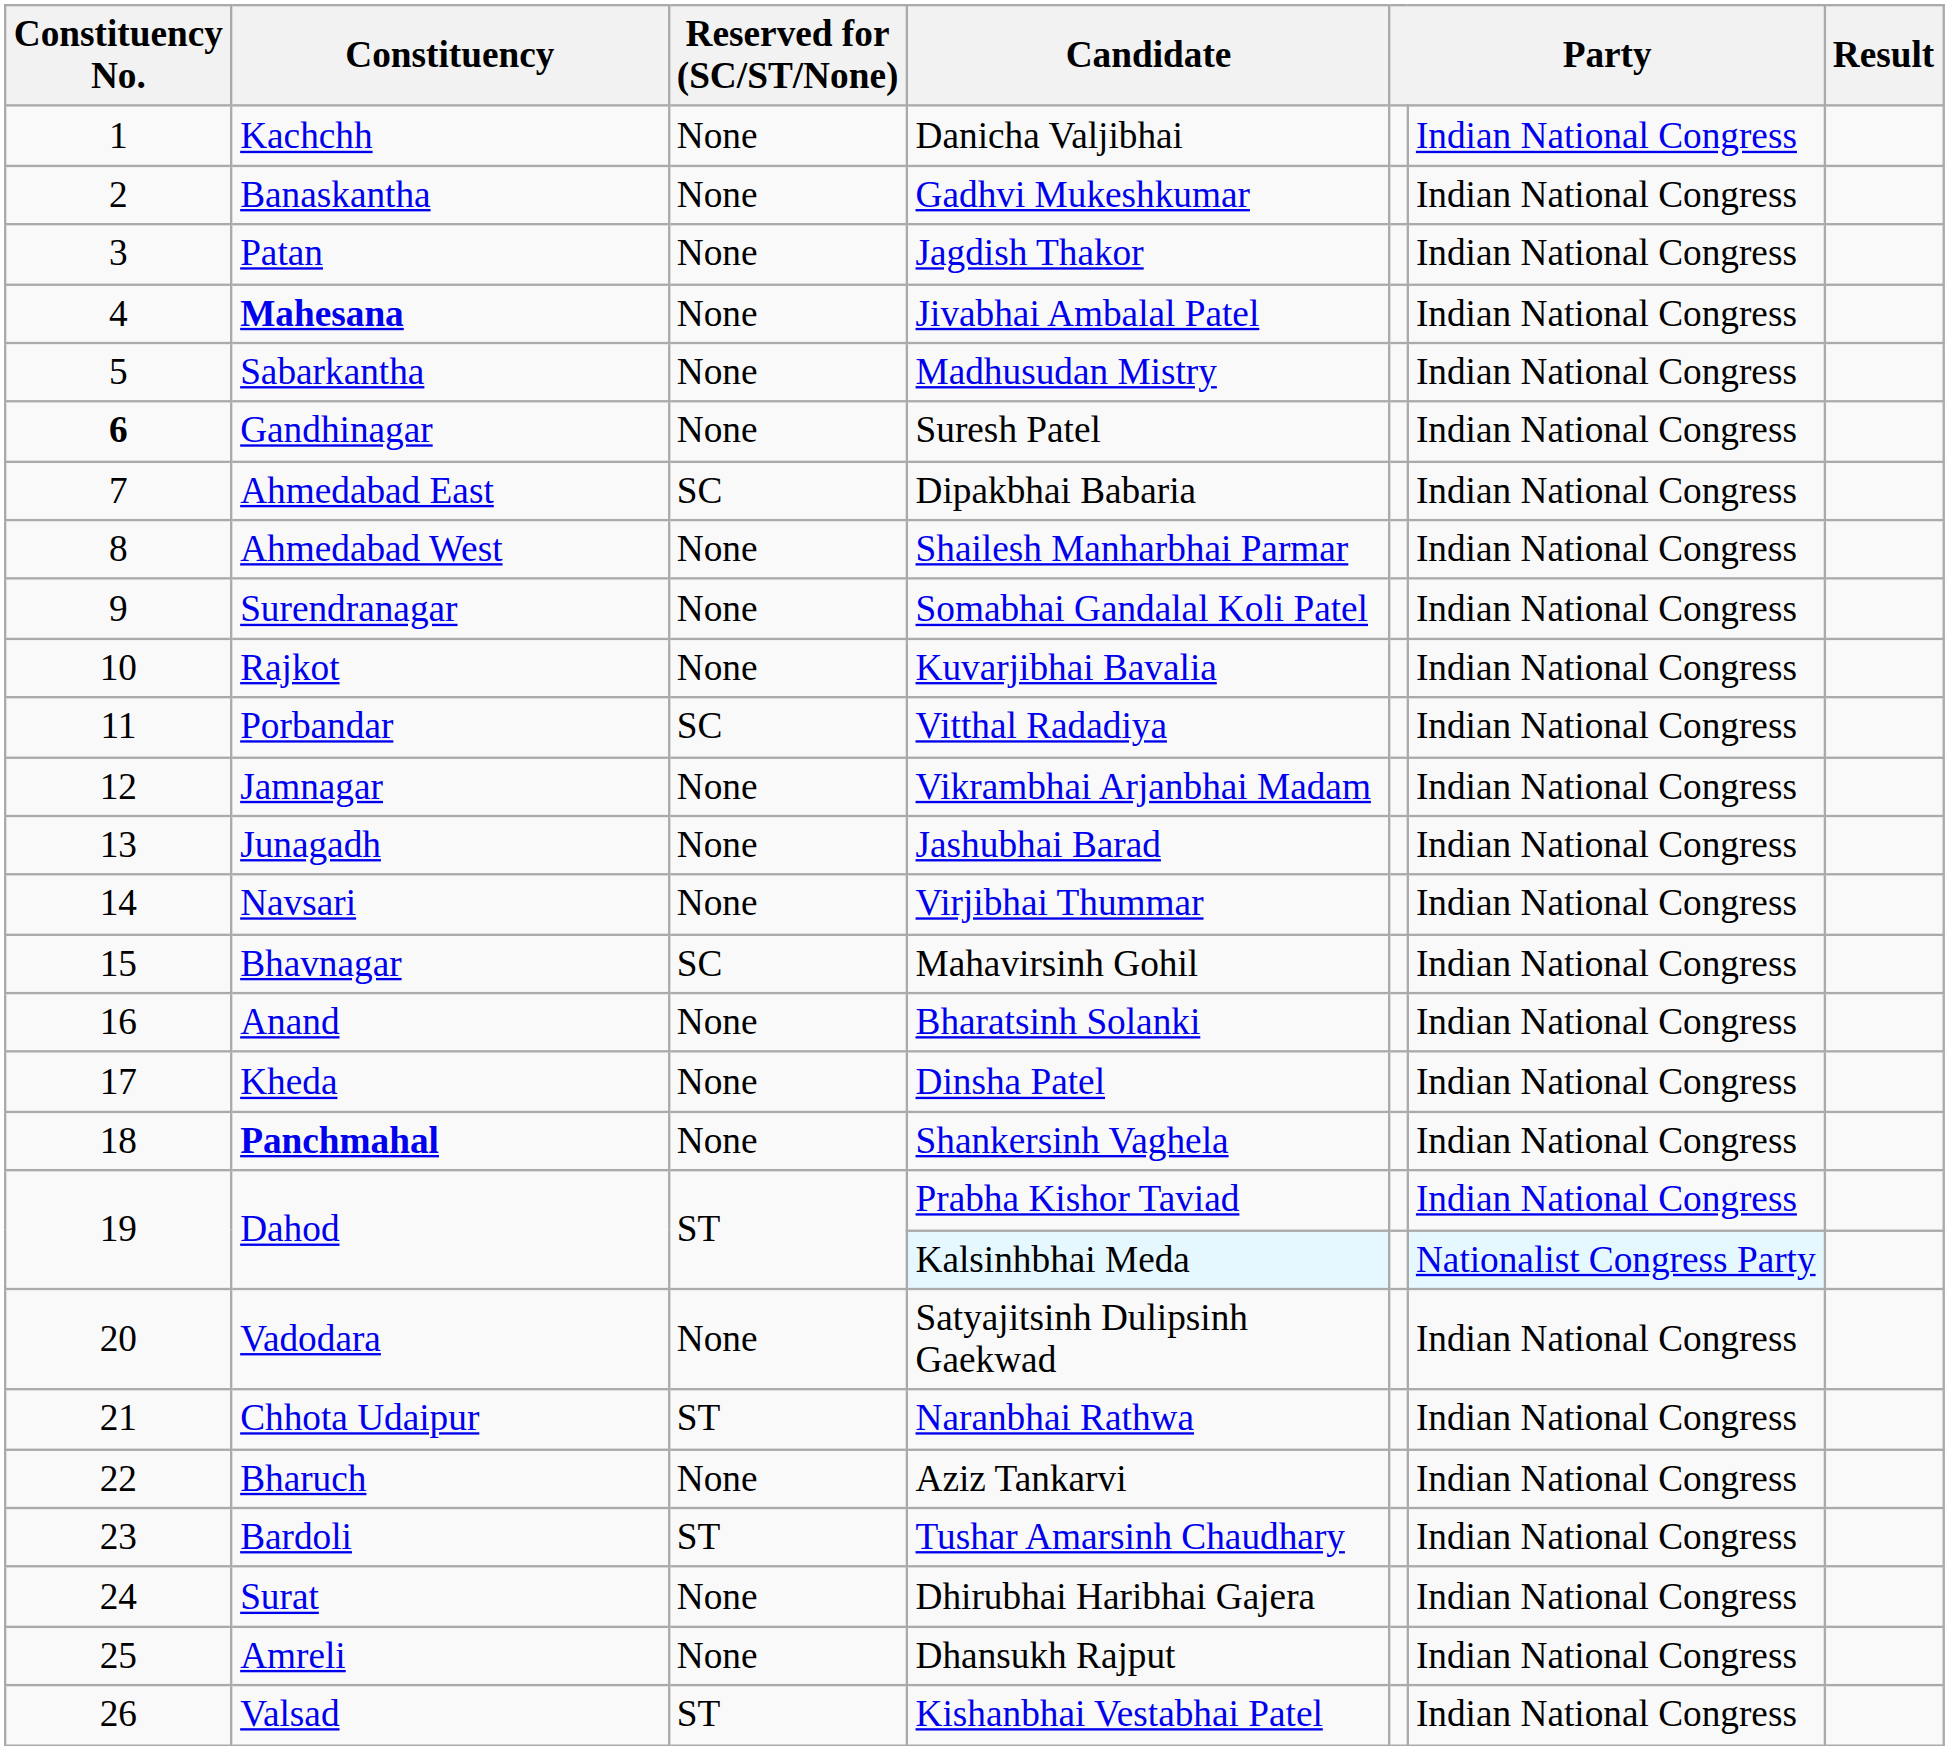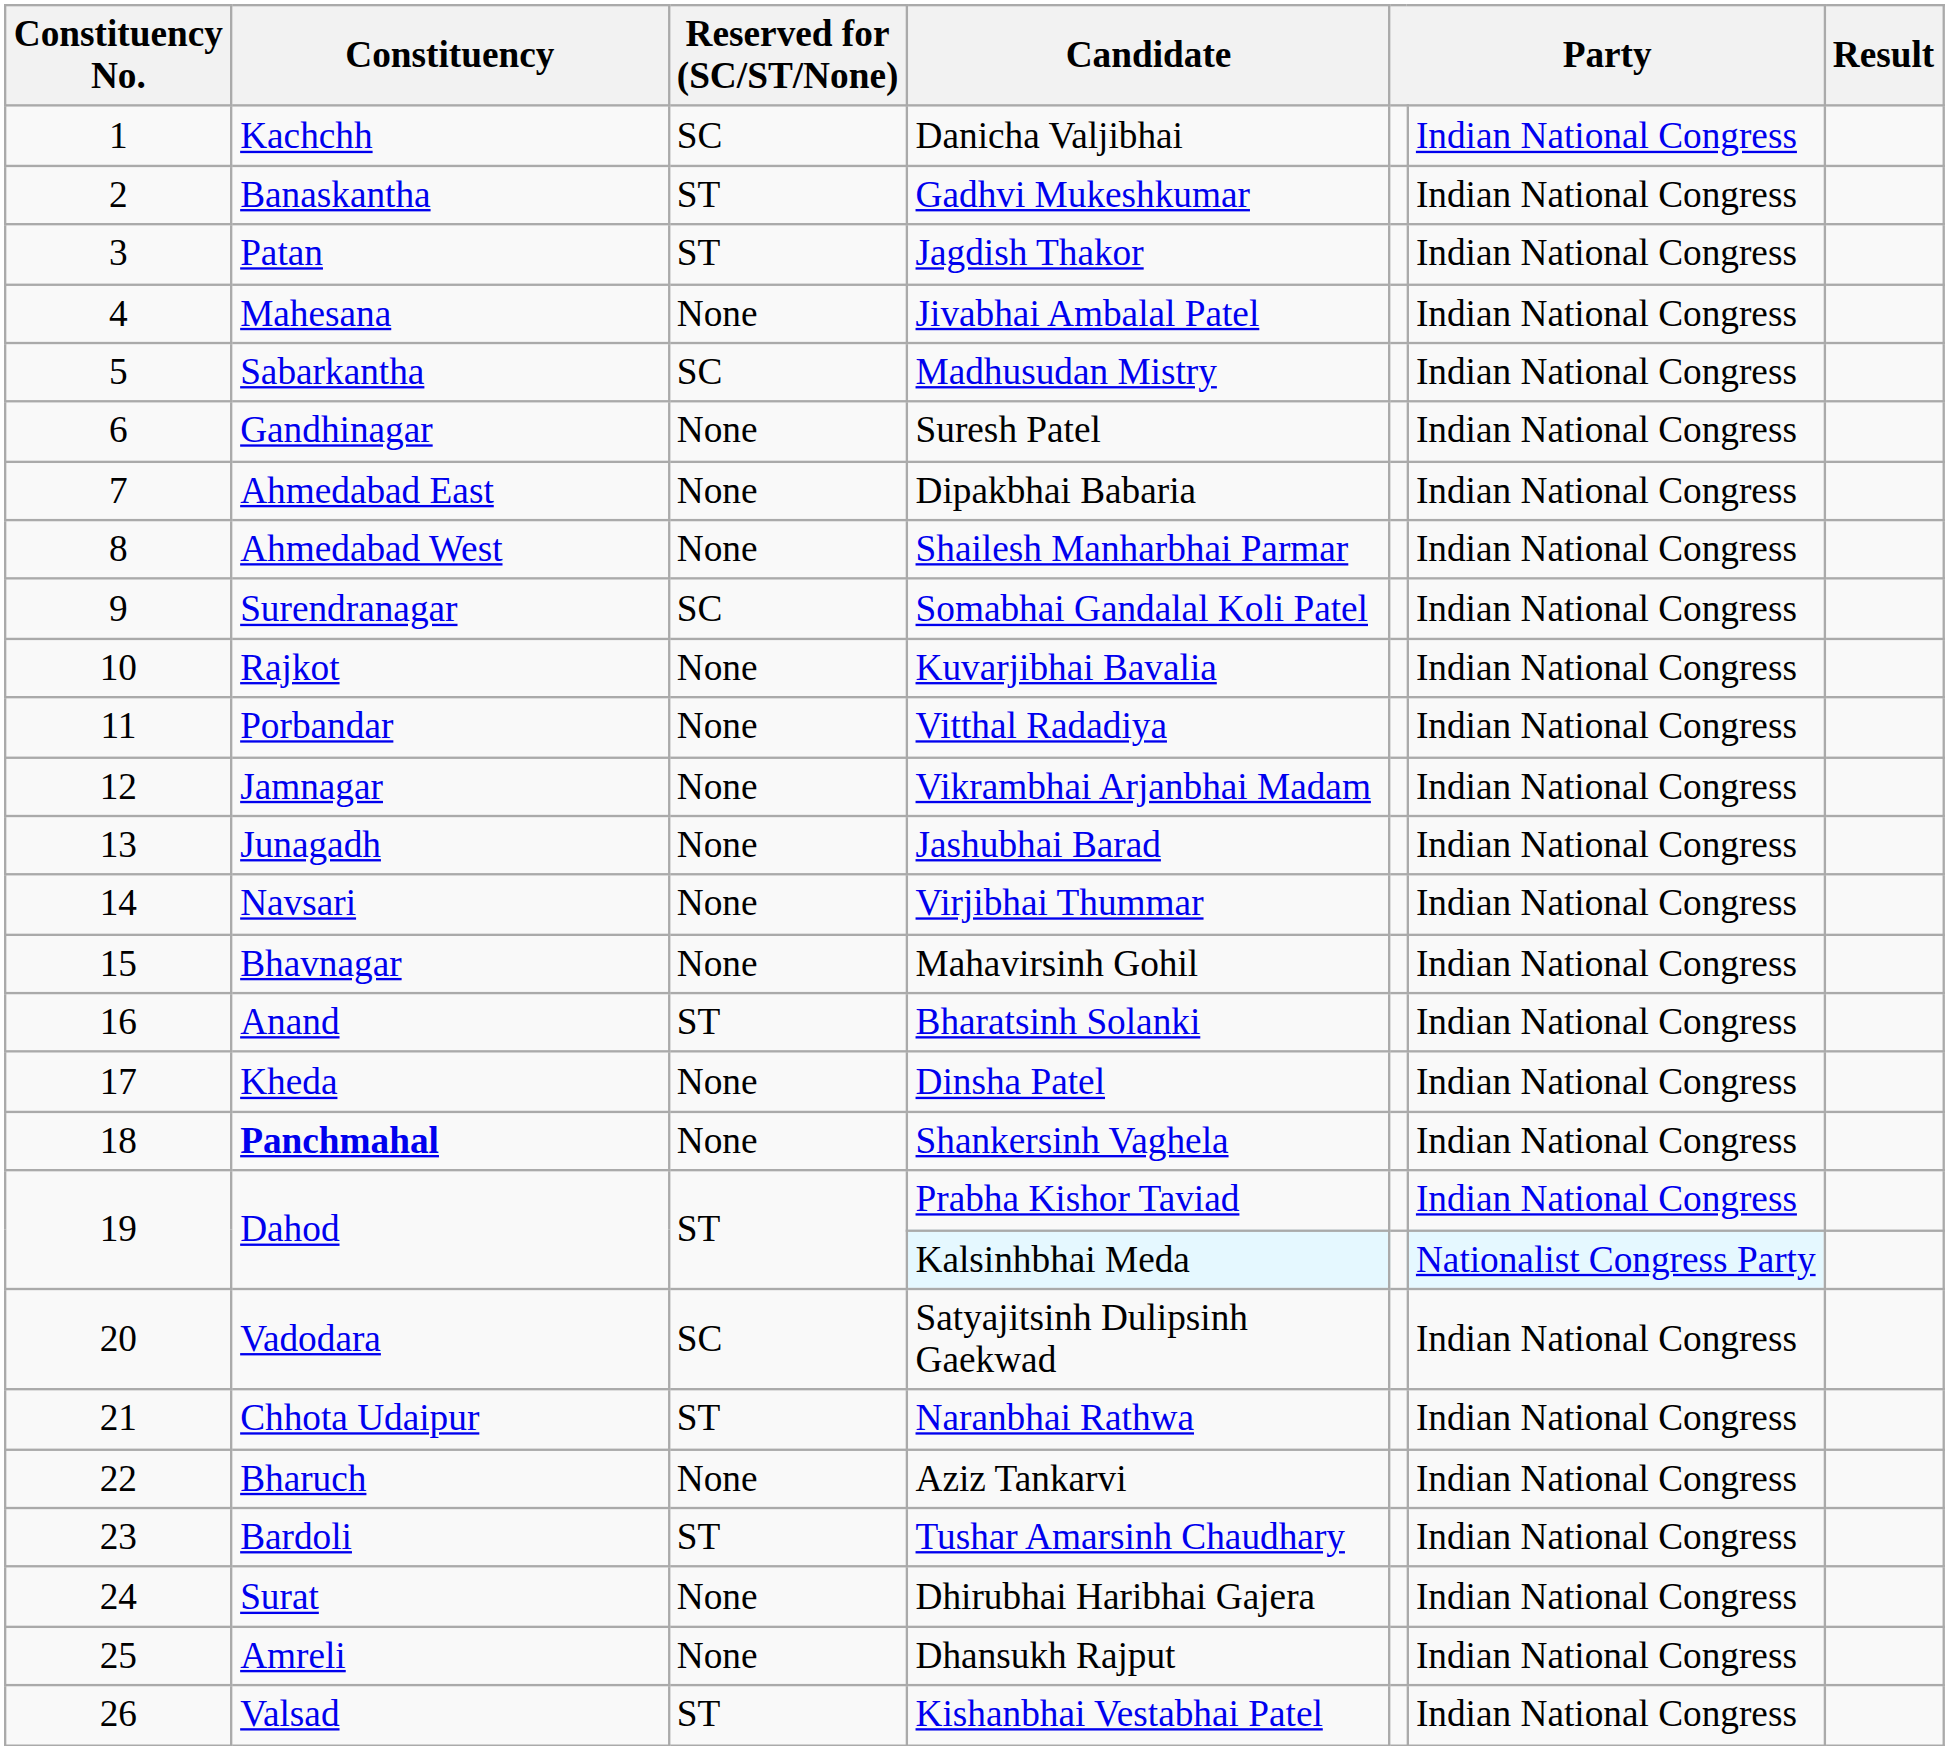Danicha Valjibhai | Reserved for (SC/ST/None): None -> SC
Gadhvi Mukeshkumar | Reserved for (SC/ST/None): None -> ST
Jagdish Thakor | Reserved for (SC/ST/None): None -> ST
Jivabhai Ambalal Patel | Constituency: bold -> normal
Madhusudan Mistry | Reserved for (SC/ST/None): None -> SC
Suresh Patel | Constituency No.: bold -> normal
Dipakbhai Babaria | Reserved for (SC/ST/None): SC -> None
Somabhai Gandalal Koli Patel | Reserved for (SC/ST/None): None -> SC
Vitthal Radadiya | Reserved for (SC/ST/None): SC -> None
Mahavirsinh Gohil | Reserved for (SC/ST/None): SC -> None
Bharatsinh Solanki | Reserved for (SC/ST/None): None -> ST
Satyajitsinh Dulipsinh Gaekwad | Reserved for (SC/ST/None): None -> SC
